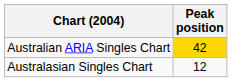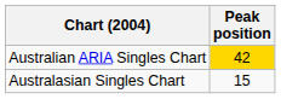Australasian Singles Chart | Peak position: 12 -> 15
